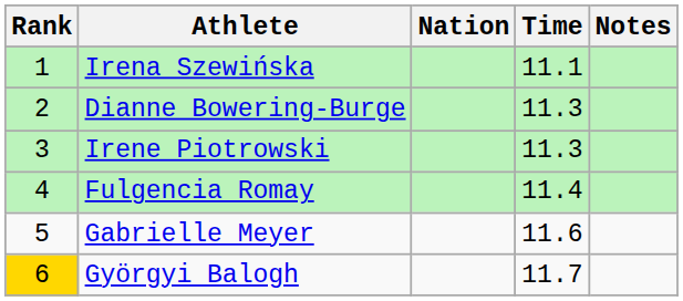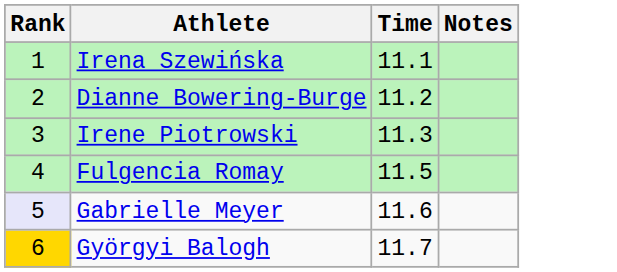- column: Nation
Dianne Bowering-Burge | Time: 11.3 -> 11.2
Fulgencia Romay | Time: 11.4 -> 11.5
Gabrielle Meyer | Rank: no background -> lavender background
